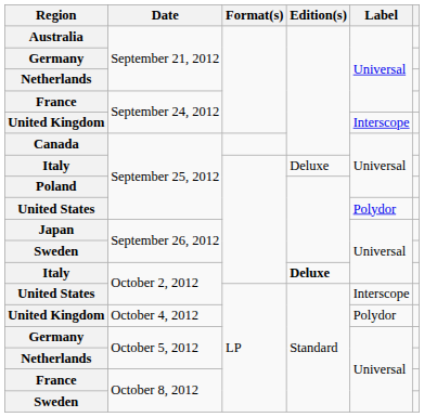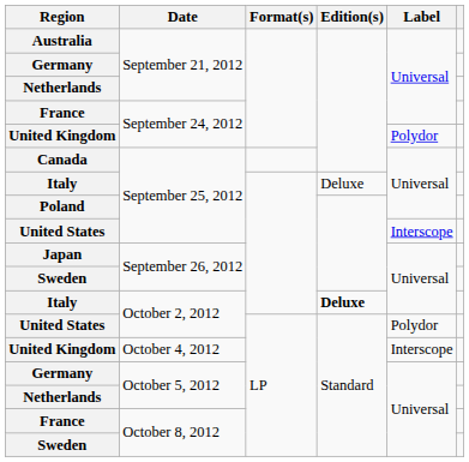United Kingdom / September 24, 2012 | Label: Interscope -> Polydor
United States / September 25, 2012 | Label: Polydor -> Interscope
United States / October 2, 2012 | Label: Interscope -> Polydor
United Kingdom / October 4, 2012 | Label: Polydor -> Interscope
